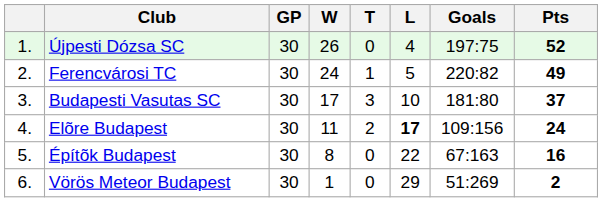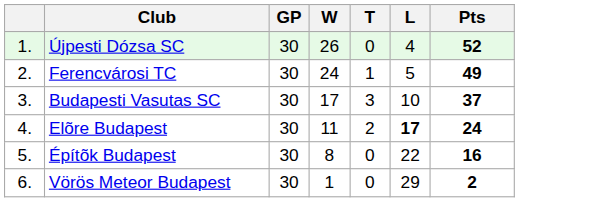- column: Goals | 197:75 | 220:82 | 181:80 | 109:156 | 67:163 | 51:269
